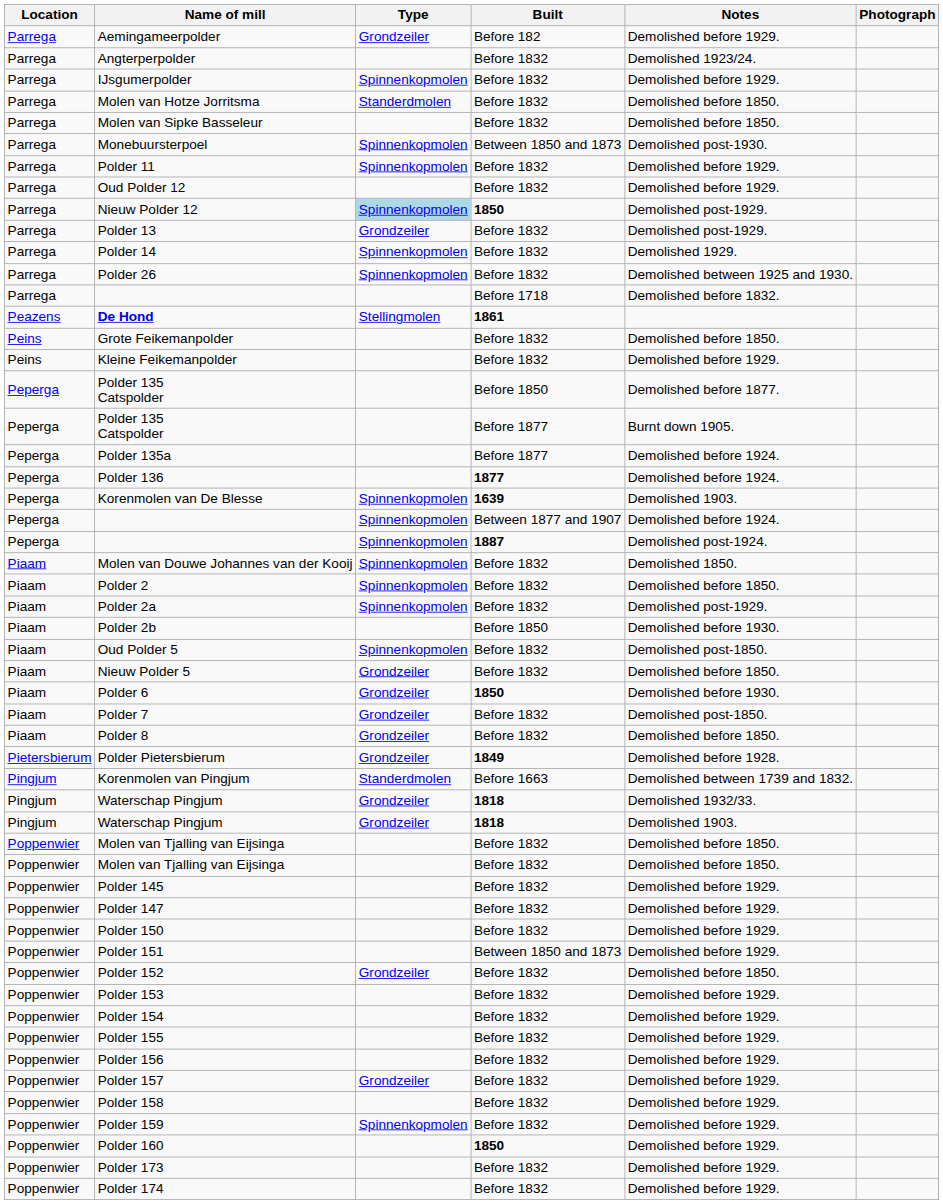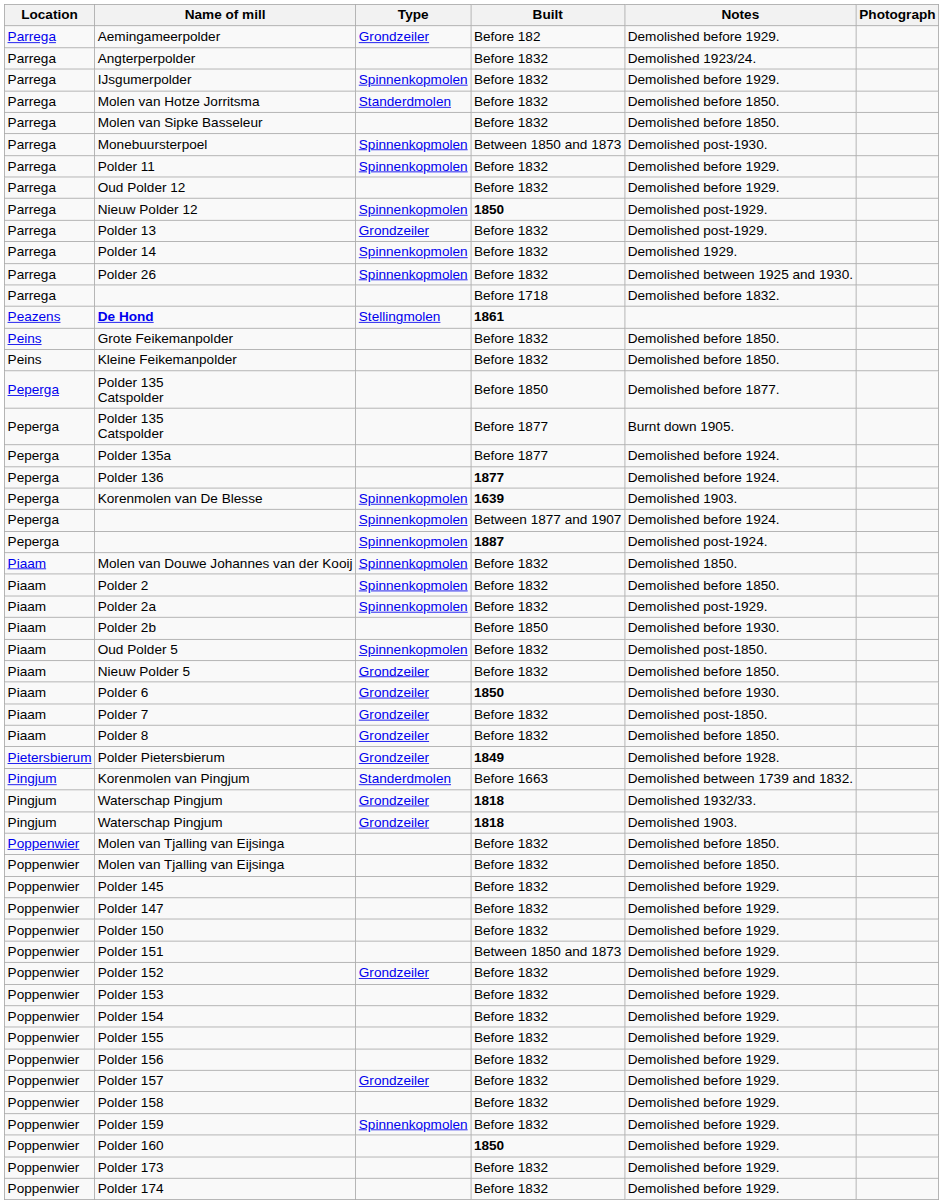Nieuw Polder 12 | Type: lightblue background -> no background
Kleine Feikemanpolder | Notes: Demolished before 1929. -> Demolished before 1850.
Polder 152 | Notes: Demolished before 1850. -> Demolished before 1929.
